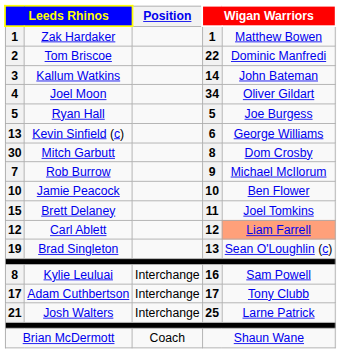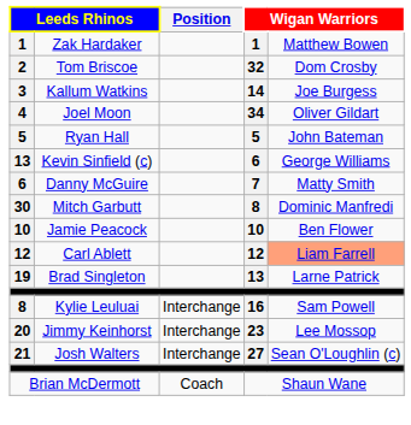Tom Briscoe | column 4: 22 -> 32
Tom Briscoe | column 5: Dominic Manfredi -> Dom Crosby
Kallum Watkins | column 5: John Bateman -> Joe Burgess
Ryan Hall | column 5: Joe Burgess -> John Bateman
+ row: 6 | Danny McGuire | 7 | Matty Smith
Mitch Garbutt | column 5: Dom Crosby -> Dominic Manfredi
- row: 7 | Rob Burrow | 9 | Michael McIlorum
- row: 15 | Brett Delaney | 11 | Joel Tomkins
Brad Singleton | column 5: Sean O'Loughlin (c) -> Larne Patrick
- row: 17 | Adam Cuthbertson | Interchange | 17 | Tony Clubb
+ row: 20 | Jimmy Keinhorst | Interchange | 23 | Lee Mossop
Josh Walters | column 4: 25 -> 27
Josh Walters | column 5: Larne Patrick -> Sean O'Loughlin (c)
